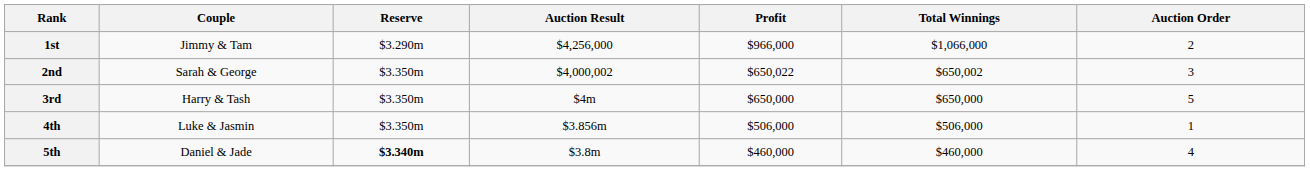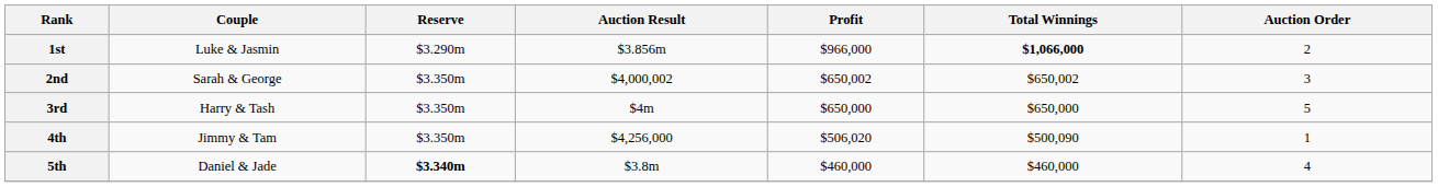1st | Couple: Jimmy & Tam -> Luke & Jasmin
1st | Auction Result: $4,256,000 -> $3.856m
1st | Total Winnings: normal -> bold
2nd | Profit: $650,022 -> $650,002
4th | Couple: Luke & Jasmin -> Jimmy & Tam
4th | Auction Result: $3.856m -> $4,256,000
4th | Profit: $506,000 -> $506,020
4th | Total Winnings: $506,000 -> $500,090
